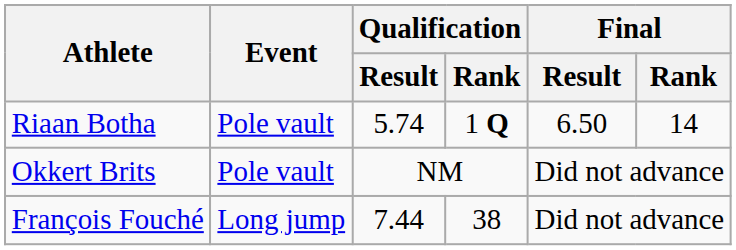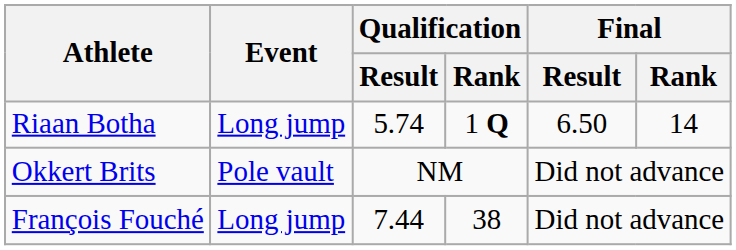Riaan Botha | Event: Pole vault -> Long jump
